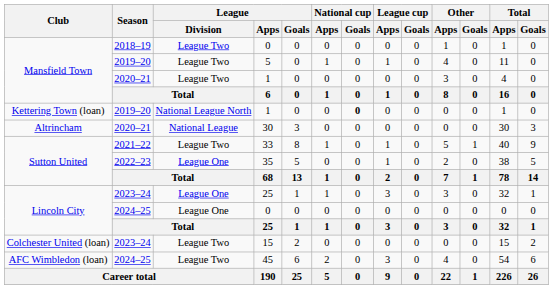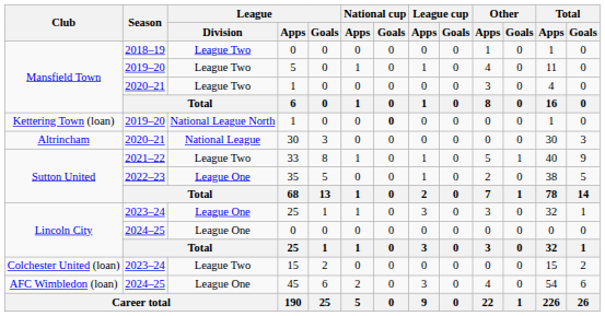45 | League / Division: League Two -> League One
